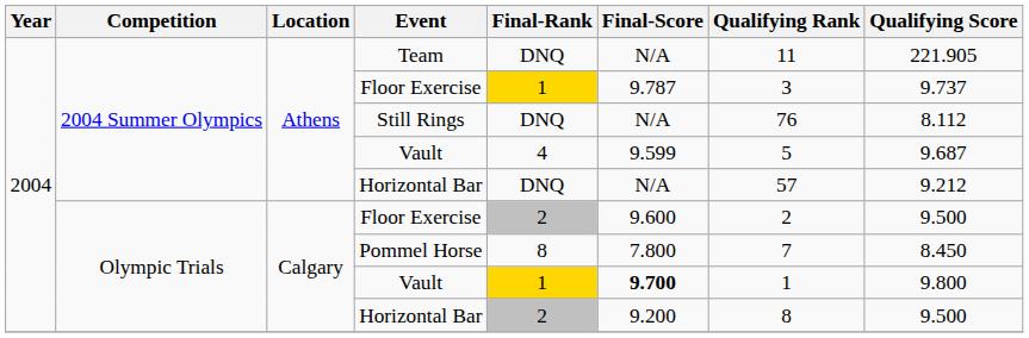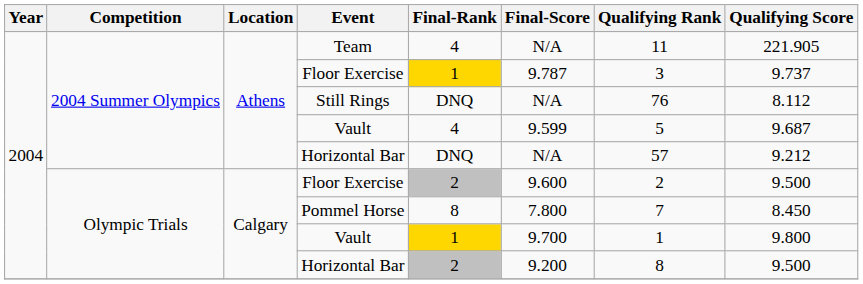Team | Final-Rank: DNQ -> 4
Olympic Trials / Vault | Final-Score: bold -> normal
